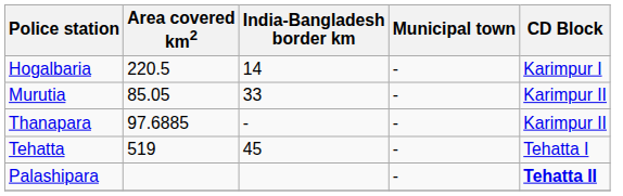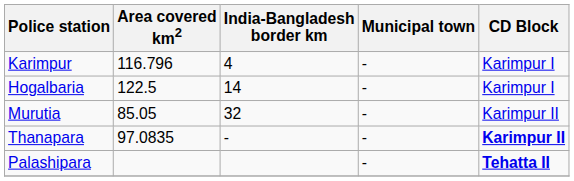+ row: Karimpur | 116.796 | 4 | - | Karimpur I
Hogalbaria | Area covered km2: 220.5 -> 122.5
Murutia | India-Bangladesh border km: 33 -> 32
Thanapara | Area covered km2: 97.6885 -> 97.0835
Thanapara | CD Block: normal -> bold
- row: Tehatta | 519 | 45 | - | Tehatta I
